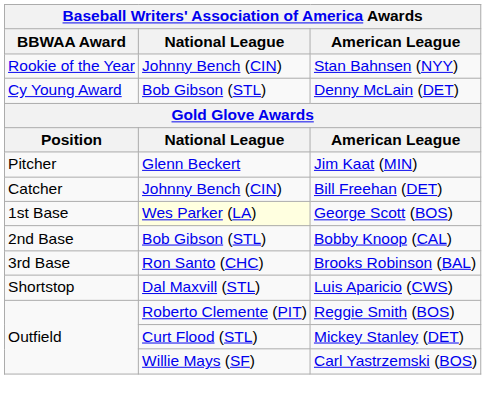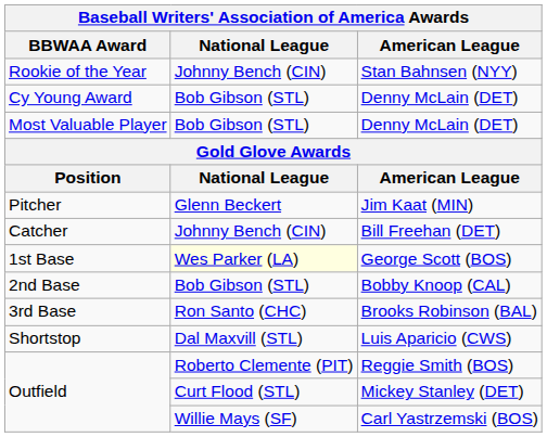+ row: Most Valuable Player | Bob Gibson (STL) | Denny McLain (DET)
